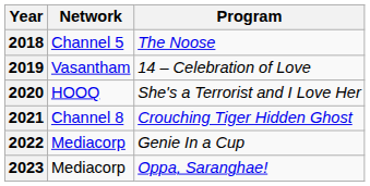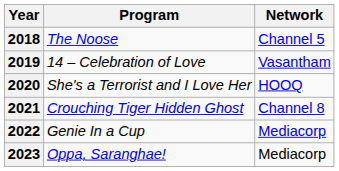columns swapped: Program <-> Network
